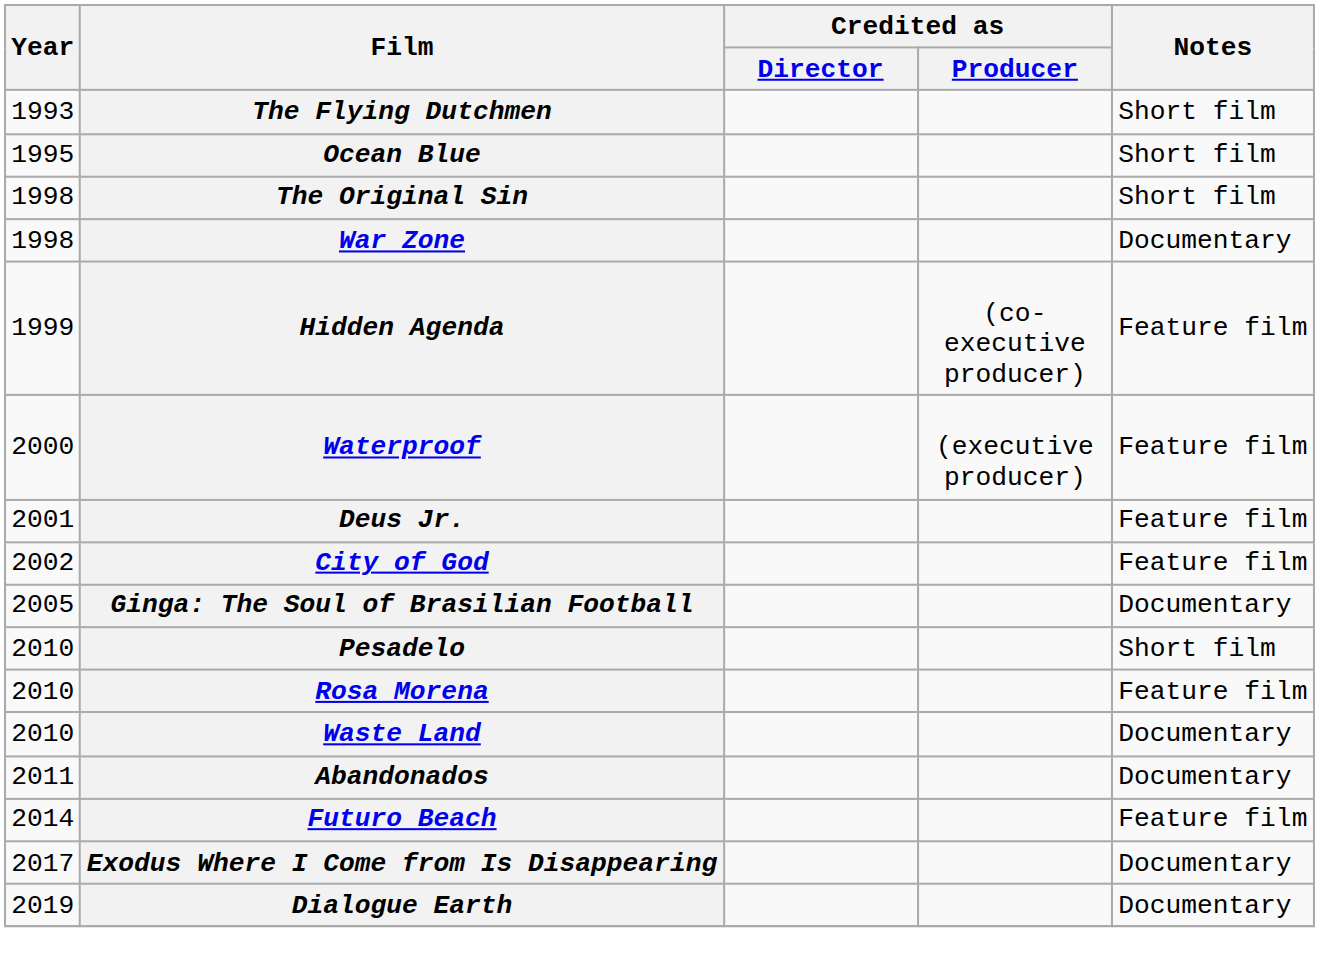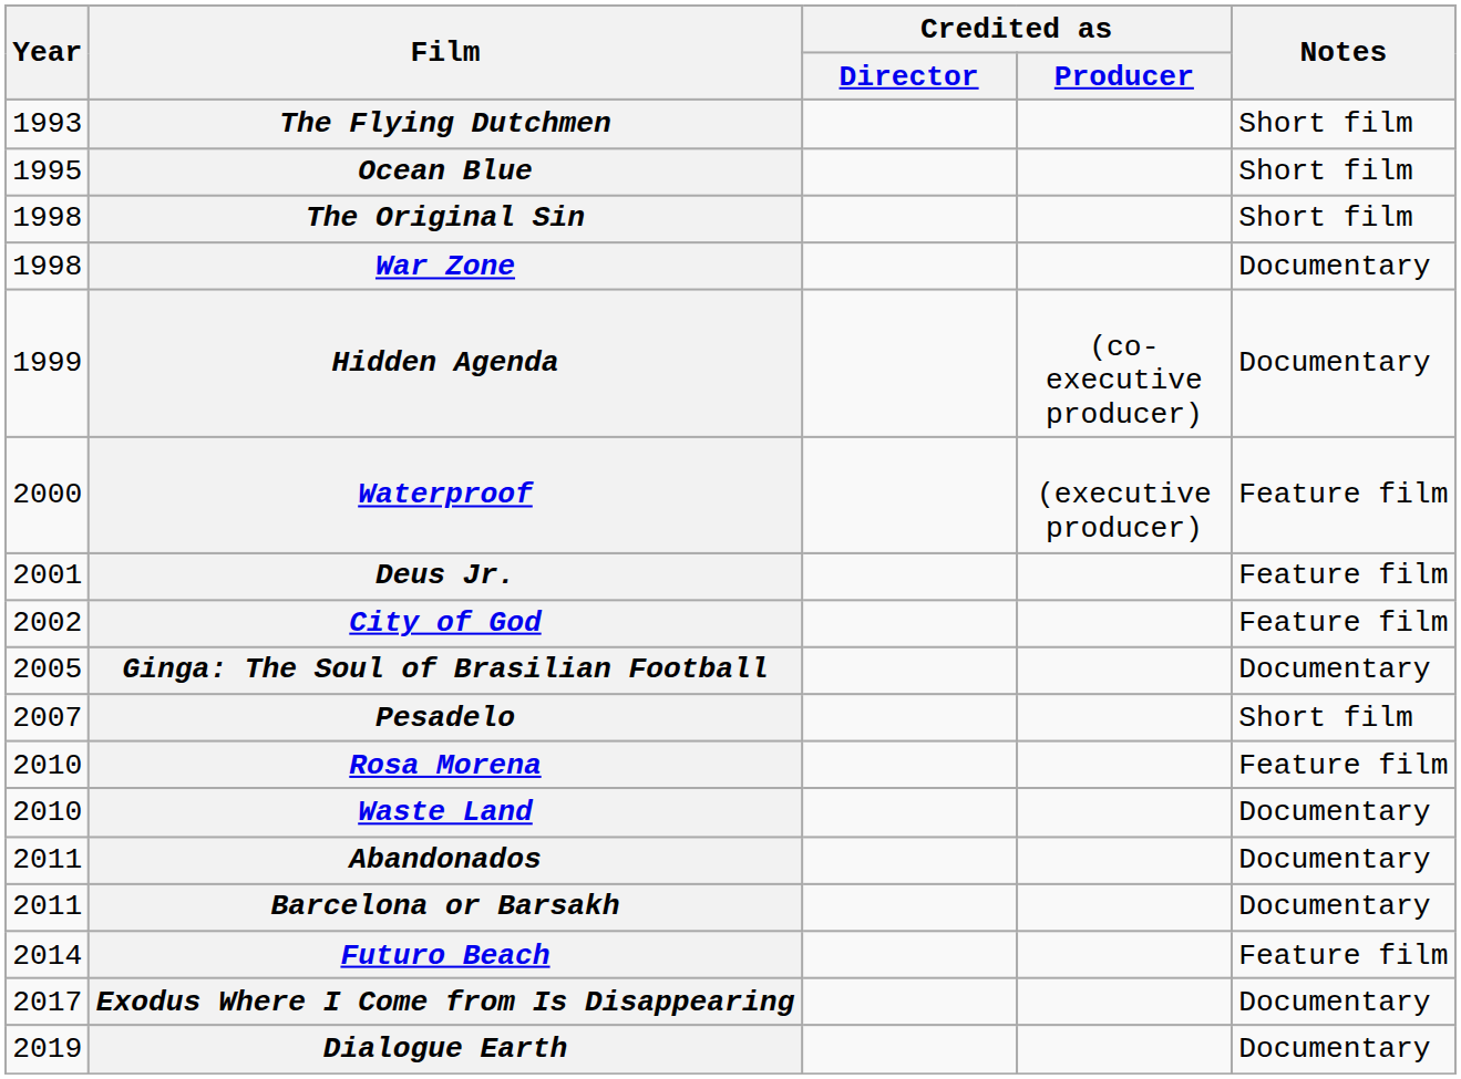Hidden Agenda | Notes: Feature film -> Documentary
Pesadelo | Year: 2010 -> 2007
+ row: 2011 | Barcelona or Barsakh | Documentary
